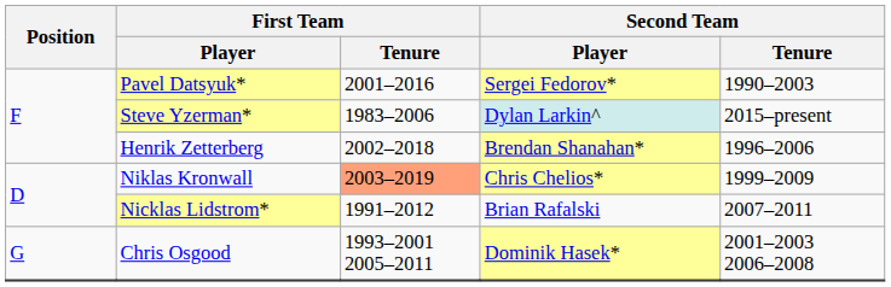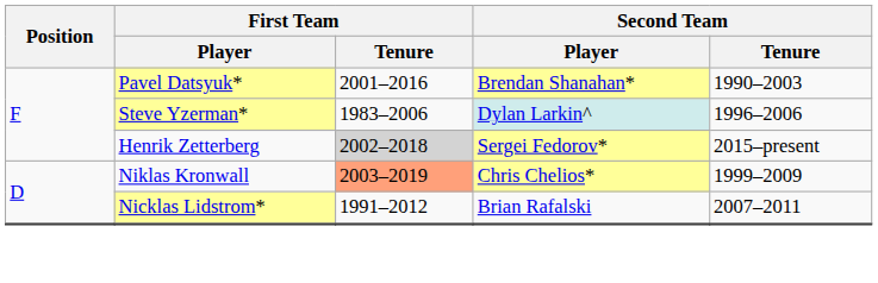Pavel Datsyuk* | Second Team / Player: Sergei Fedorov* -> Brendan Shanahan*
Steve Yzerman* | Second Team / Tenure: 2015–present -> 1996–2006
Henrik Zetterberg | First Team / Tenure: no background -> lightgrey background
Henrik Zetterberg | Second Team / Player: Brendan Shanahan* -> Sergei Fedorov*
Henrik Zetterberg | Second Team / Tenure: 1996–2006 -> 2015–present
- row: G | Chris Osgood | 1993–2001 2005–2011 | Dominik Hasek* | 2001–2003 2006–2008
